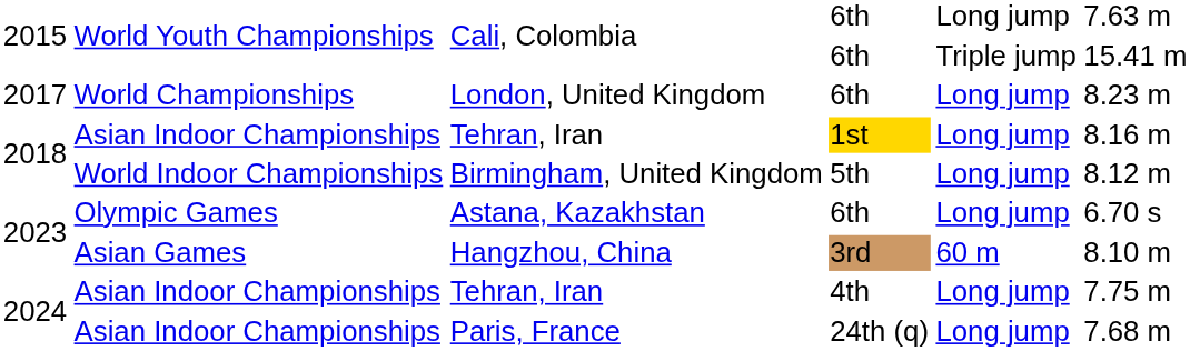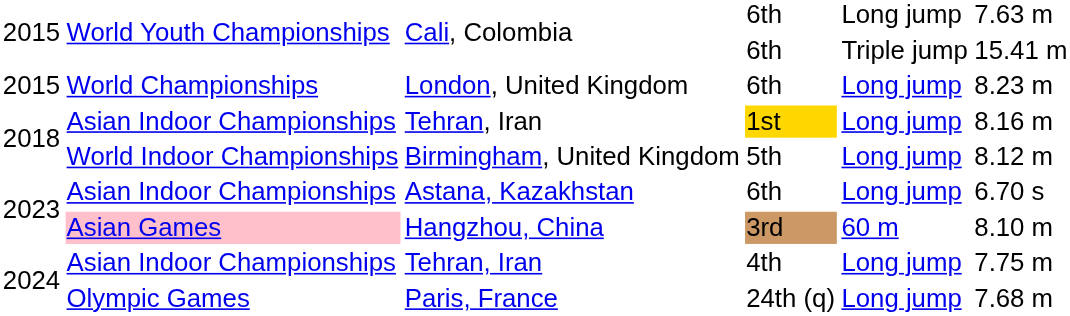London, United Kingdom | column 1: 2017 -> 2015
Astana, Kazakhstan | column 2: Olympic Games -> Asian Indoor Championships
Hangzhou, China | column 2: no background -> pink background
Paris, France | column 2: Asian Indoor Championships -> Olympic Games
